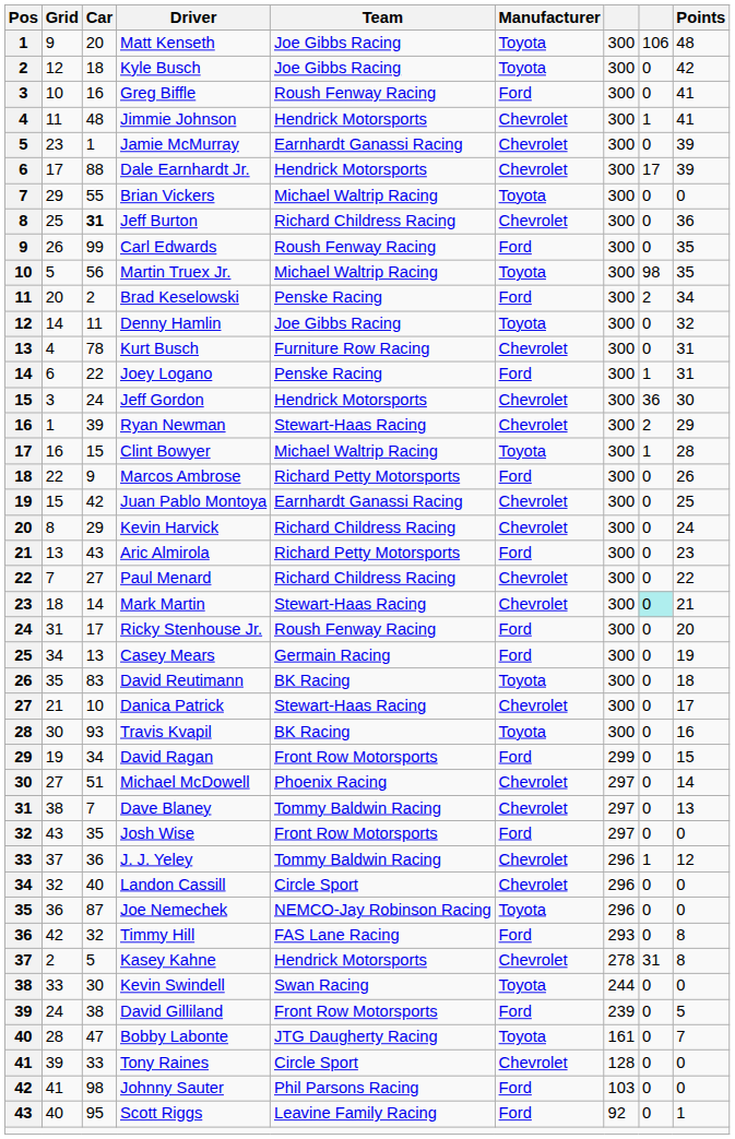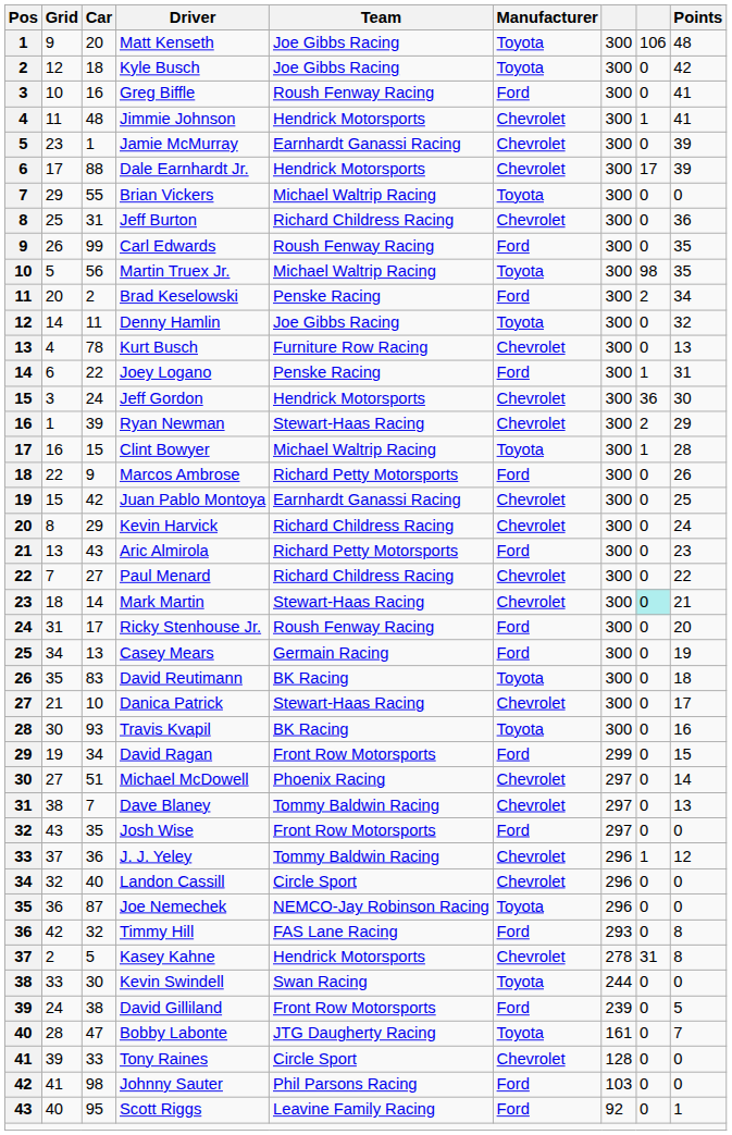Jeff Burton | Car: bold -> normal
Kurt Busch | Points: 31 -> 13
